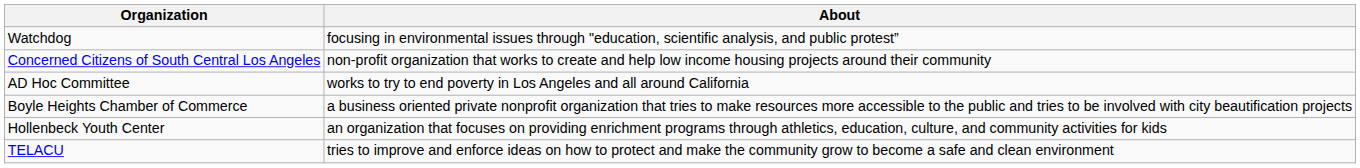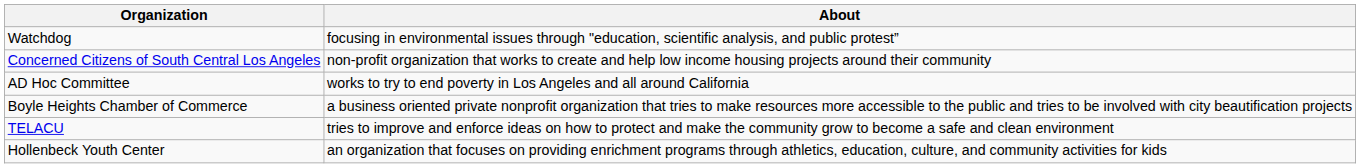rows swapped: Hollenbeck Youth Center <-> TELACU
